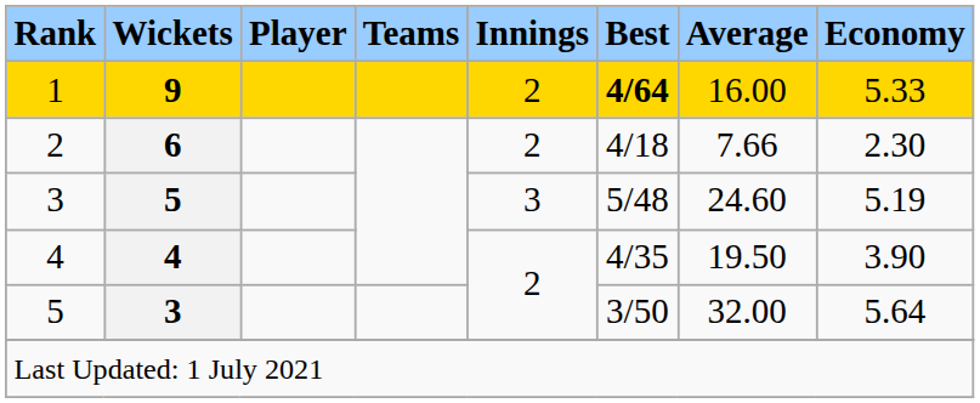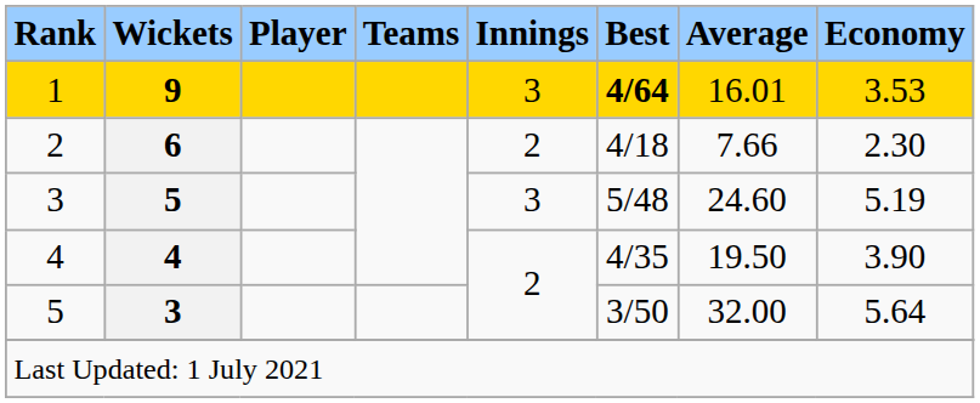1 | Innings: 2 -> 3
1 | Average: 16.00 -> 16.01
1 | Economy: 5.33 -> 3.53
